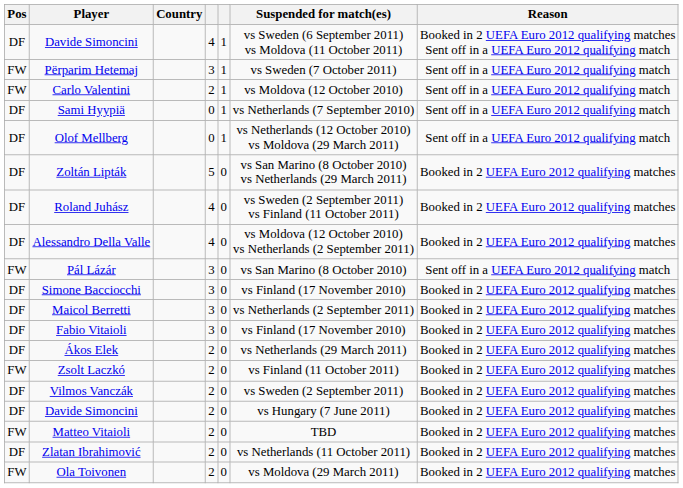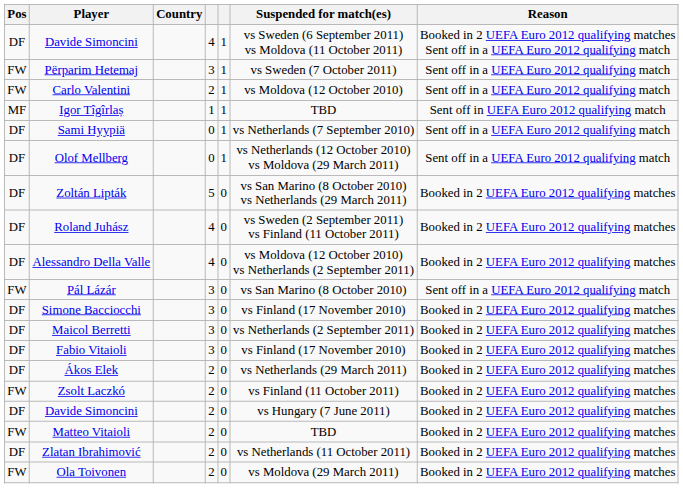+ row: MF | Igor Tîgîrlaș | 1 | 1 | TBD | Sent off in UEFA Euro 2012 qualifying match
- row: DF | Vilmos Vanczák | 2 | 0 | vs Sweden (2 September 2011) | Booked in 2 UEFA Euro 2012 qualifying matches
